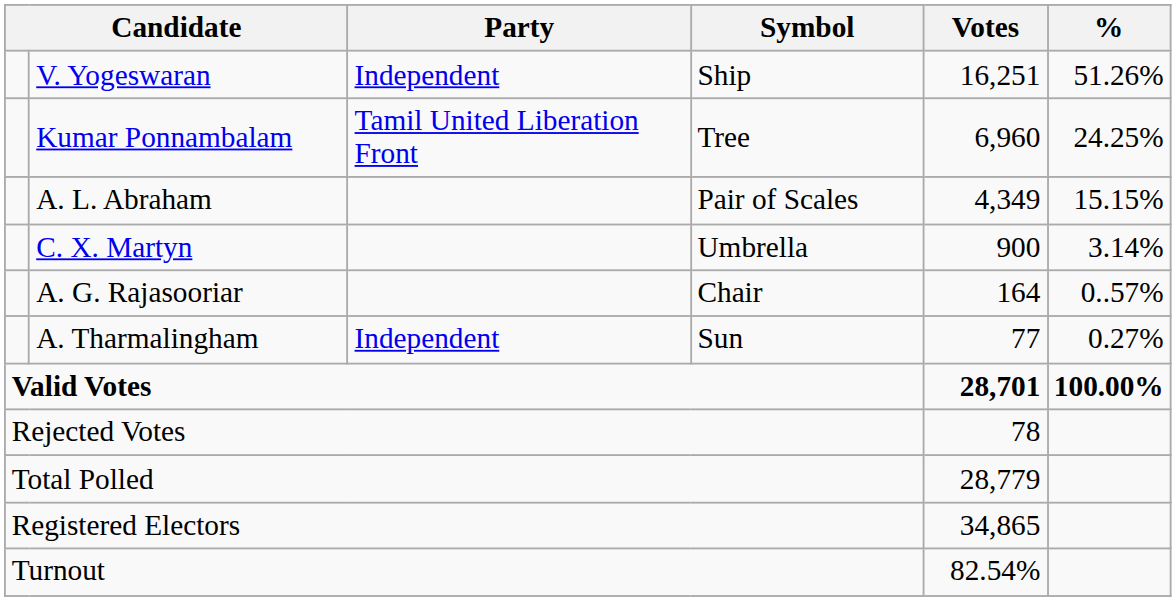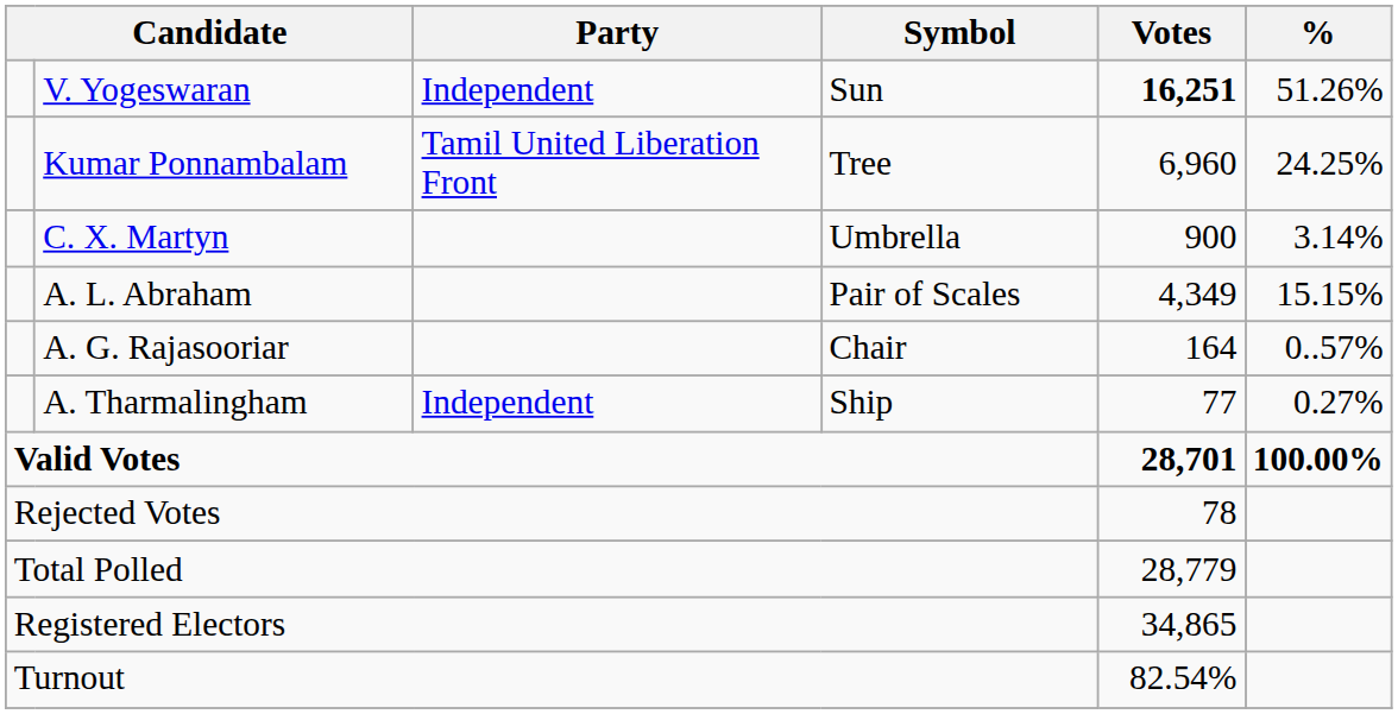V. Yogeswaran | Symbol: Ship -> Sun
V. Yogeswaran | Votes: normal -> bold
rows swapped: A. L. Abraham <-> C. X. Martyn
A. Tharmalingham | Symbol: Sun -> Ship
